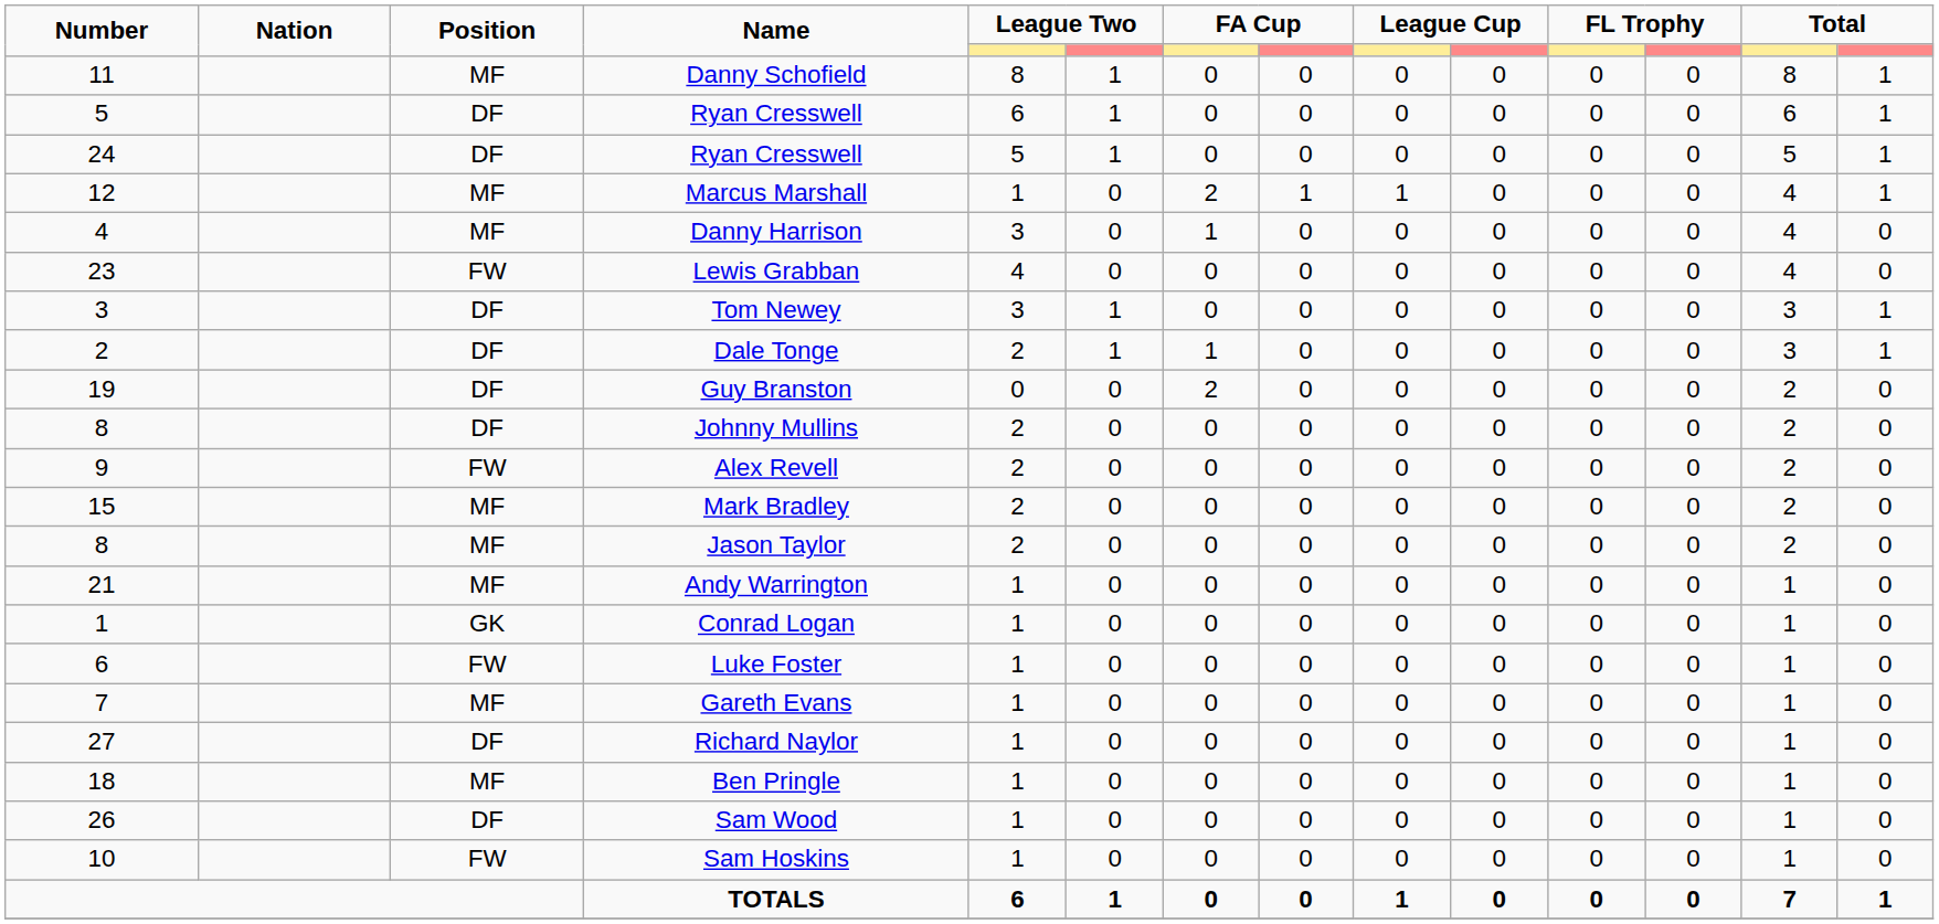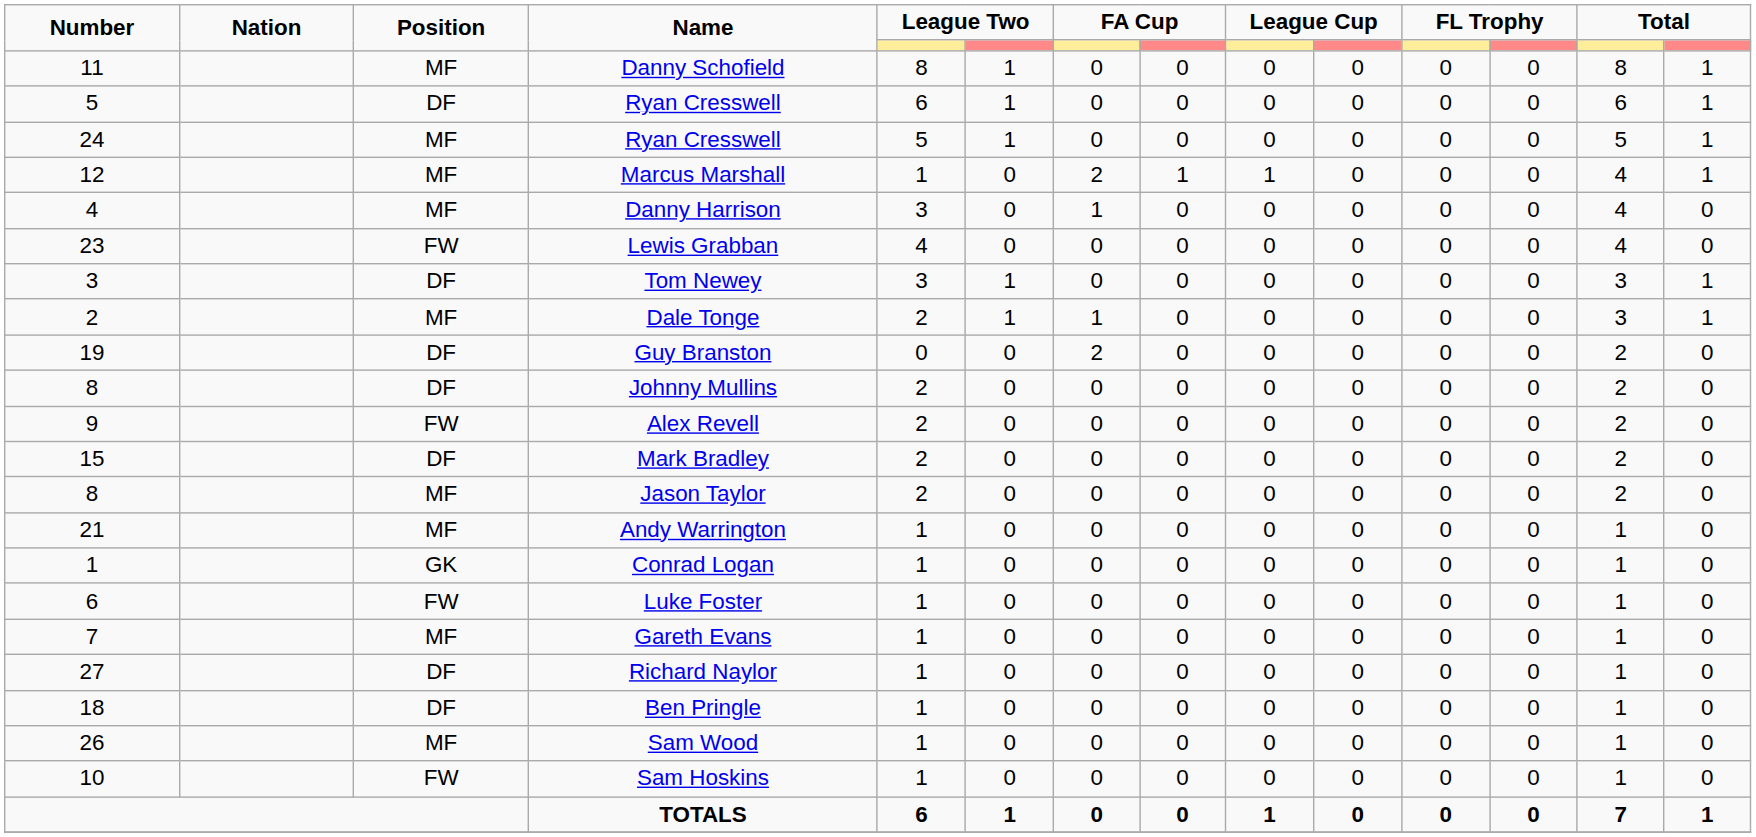24 / Ryan Cresswell | Position: DF -> MF
Dale Tonge | Position: DF -> MF
Mark Bradley | Position: MF -> DF
Ben Pringle | Position: MF -> DF
Sam Wood | Position: DF -> MF
